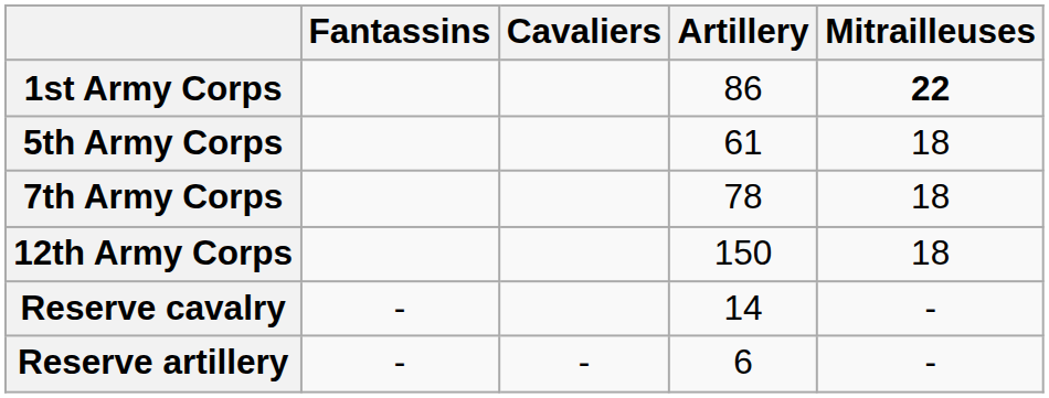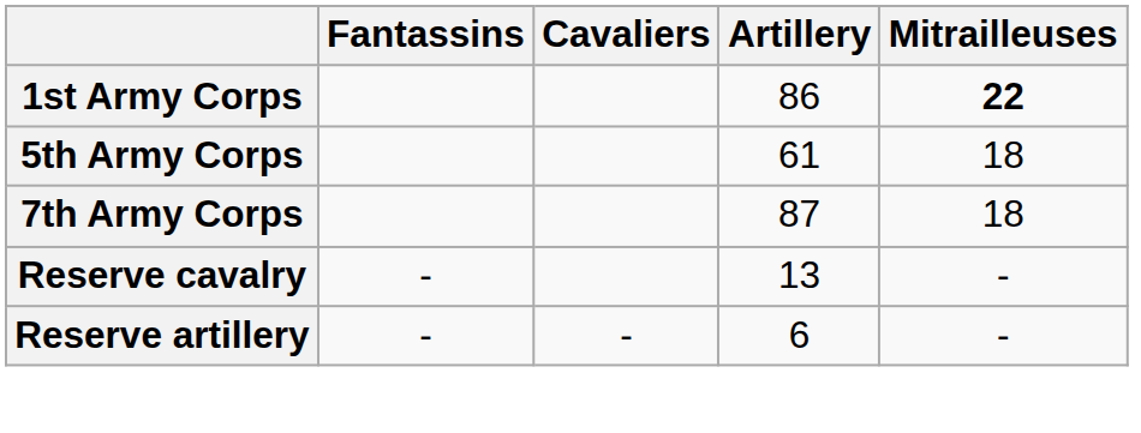7th Army Corps | Artillery: 78 -> 87
- row: 12th Army Corps | 150 | 18
Reserve cavalry | Artillery: 14 -> 13
